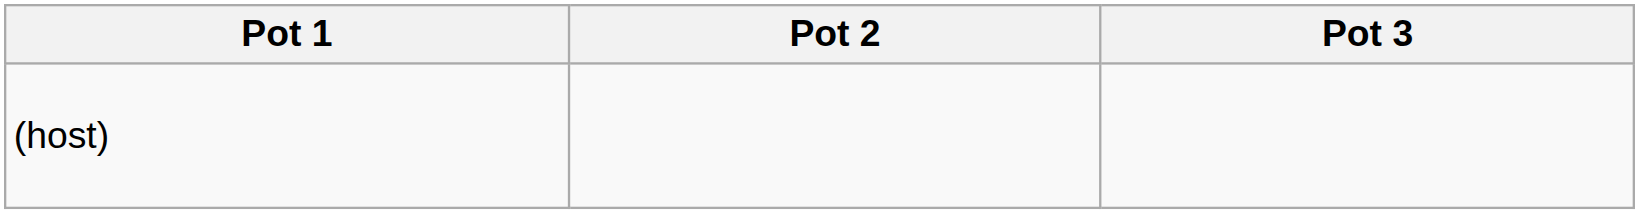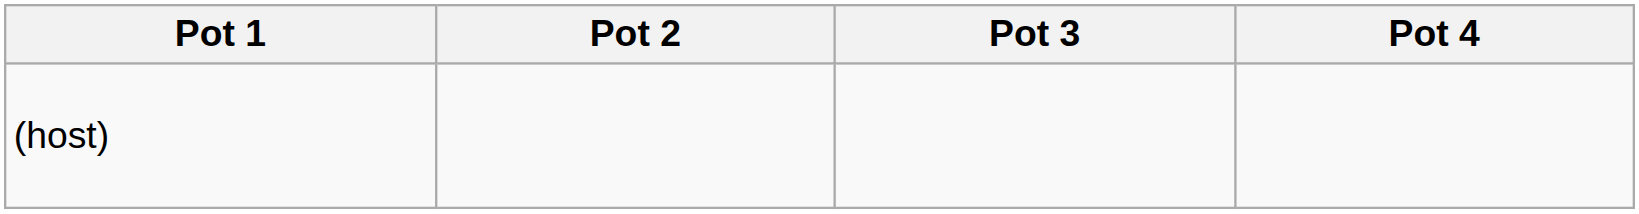+ column: Pot 4
